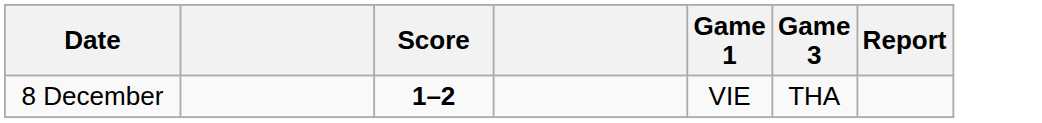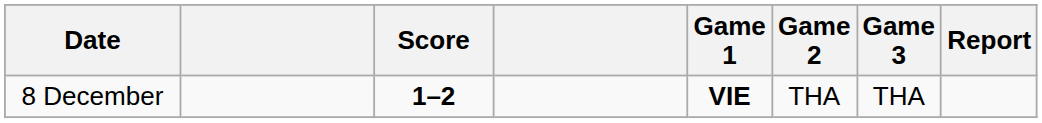+ column: Game 2 | THA
8 December | Game 1: normal -> bold
